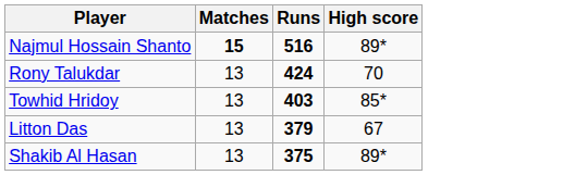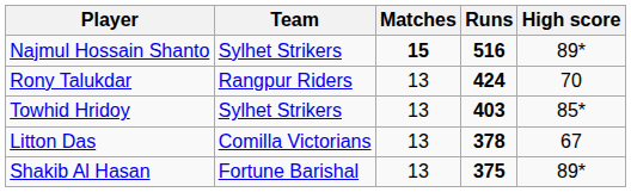+ column: Team | Sylhet Strikers | Rangpur Riders | Sylhet Strikers | Comilla Victorians | Fortune Barishal
Litton Das | Runs: 379 -> 378
